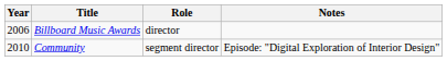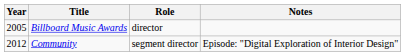Billboard Music Awards | Year: 2006 -> 2005
Community | Year: 2010 -> 2012
